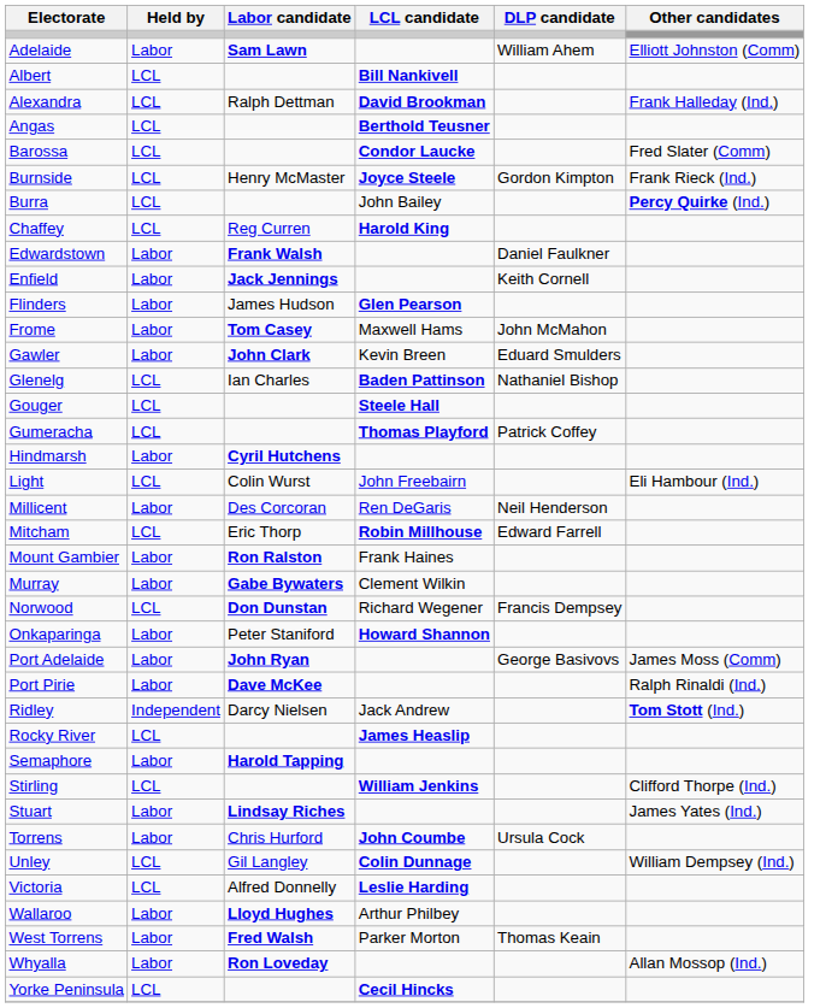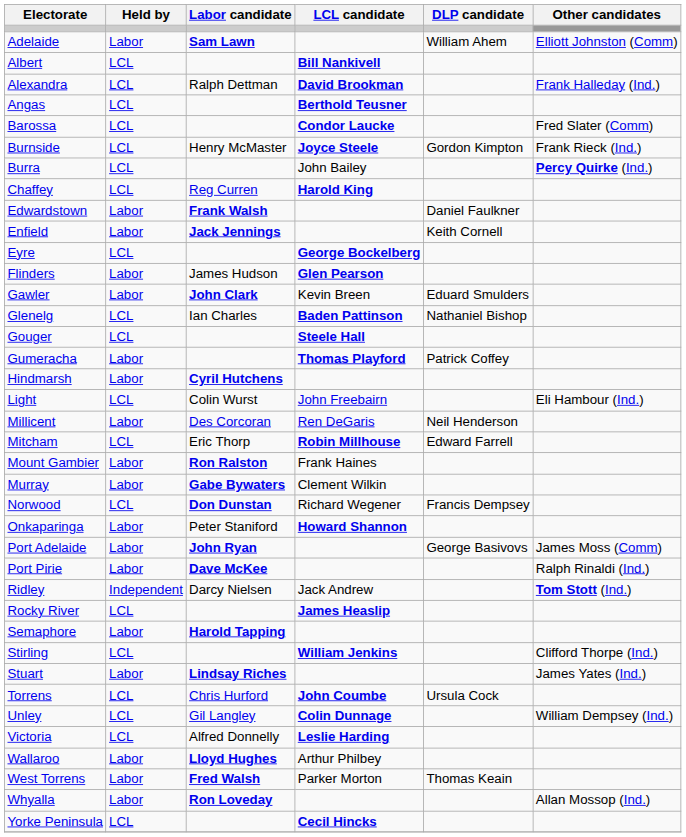+ row: Eyre | LCL | George Bockelberg
- row: Frome | Labor | Tom Casey | Maxwell Hams | John McMahon
Gumeracha | Held by: LCL -> Labor
Torrens | Held by: Labor -> LCL
